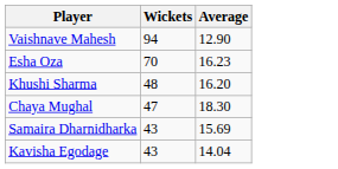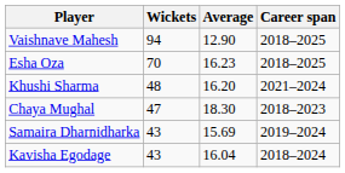+ column: Career span | 2018–2025 | 2018–2025 | 2021–2024 | 2018–2023 | 2019–2024 | 2018–2024
Kavisha Egodage | Average: 14.04 -> 16.04
